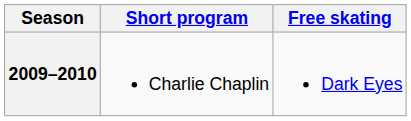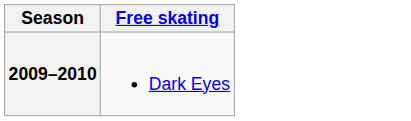- column: Short program | Charlie Chaplin
